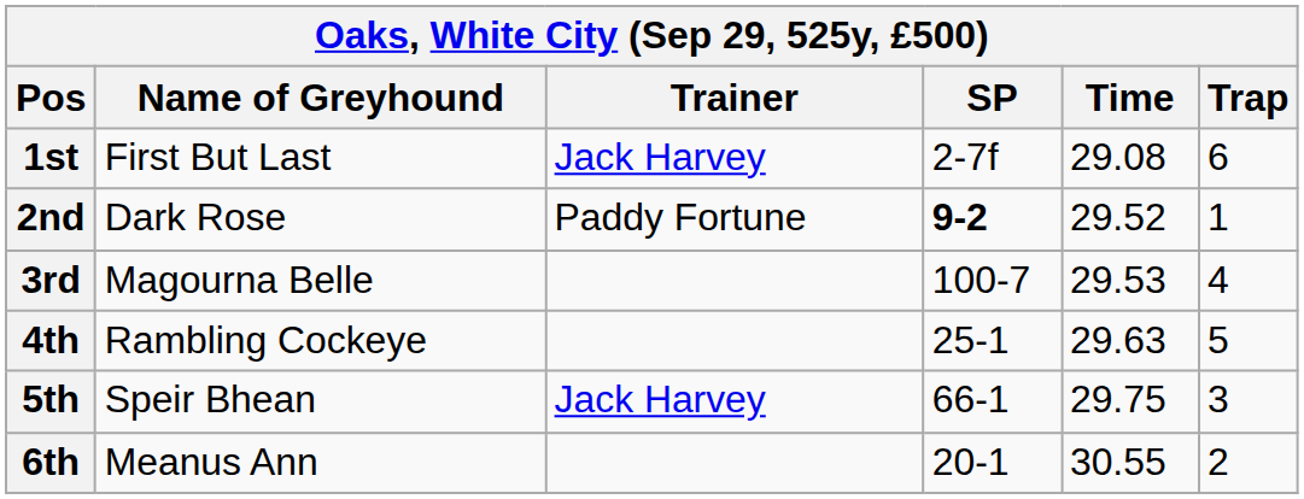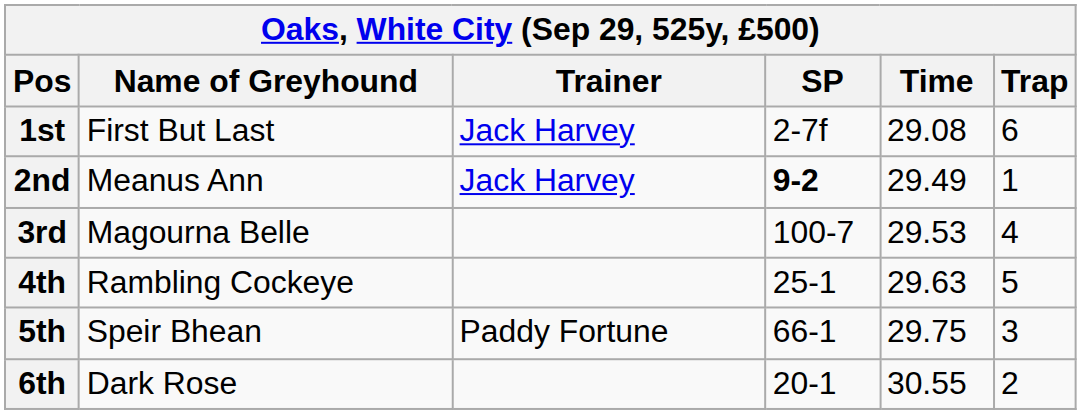2nd | Name of Greyhound: Dark Rose -> Meanus Ann
2nd | Trainer: Paddy Fortune -> Jack Harvey
2nd | Time: 29.52 -> 29.49
5th | Trainer: Jack Harvey -> Paddy Fortune
6th | Name of Greyhound: Meanus Ann -> Dark Rose
